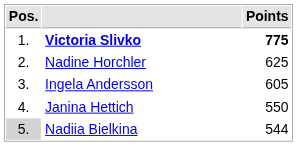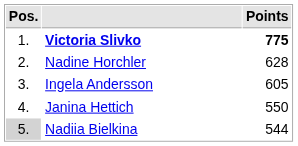Nadine Horchler | Points: 625 -> 628
